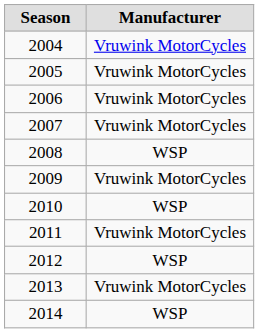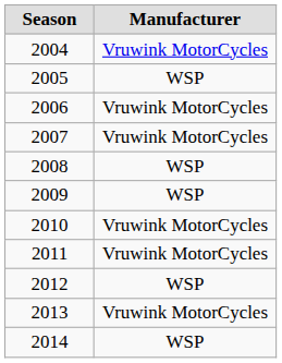2005 | Manufacturer: Vruwink MotorCycles -> WSP
2009 | Manufacturer: Vruwink MotorCycles -> WSP
2010 | Manufacturer: WSP -> Vruwink MotorCycles
